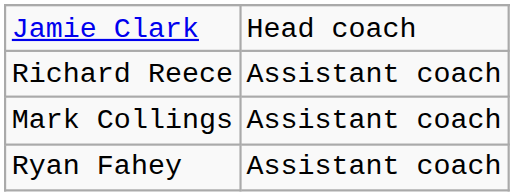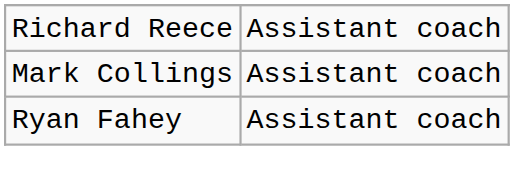- row: Jamie Clark | Head coach
